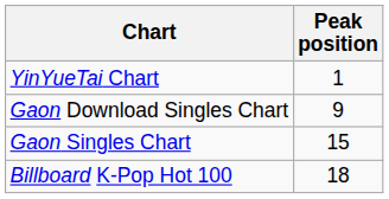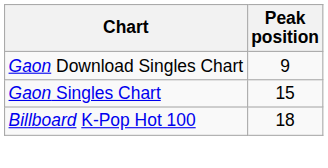- row: YinYueTai Chart | 1
